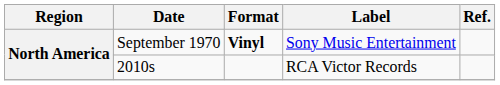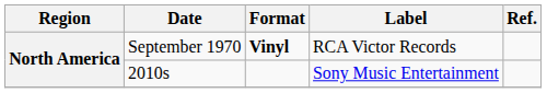September 1970 | Label: Sony Music Entertainment -> RCA Victor Records
2010s | Label: RCA Victor Records -> Sony Music Entertainment
